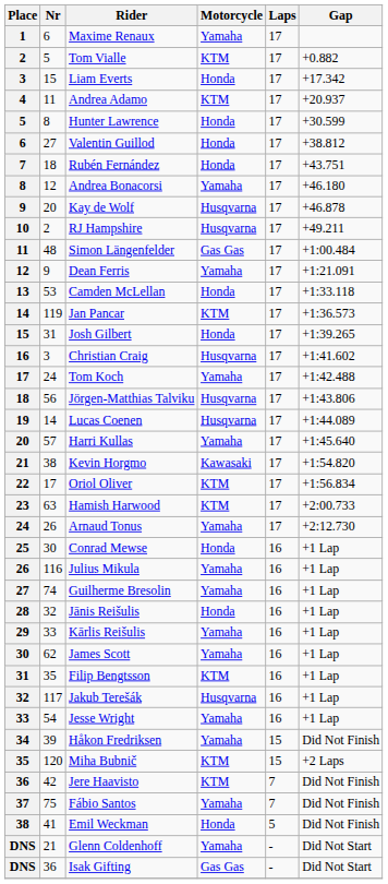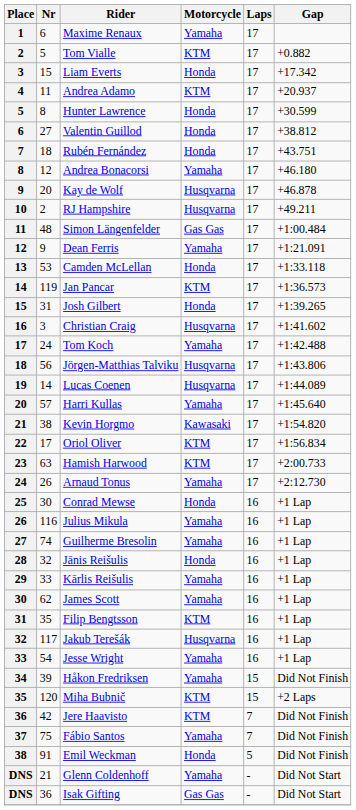Emil Weckman | Nr: 41 -> 91
